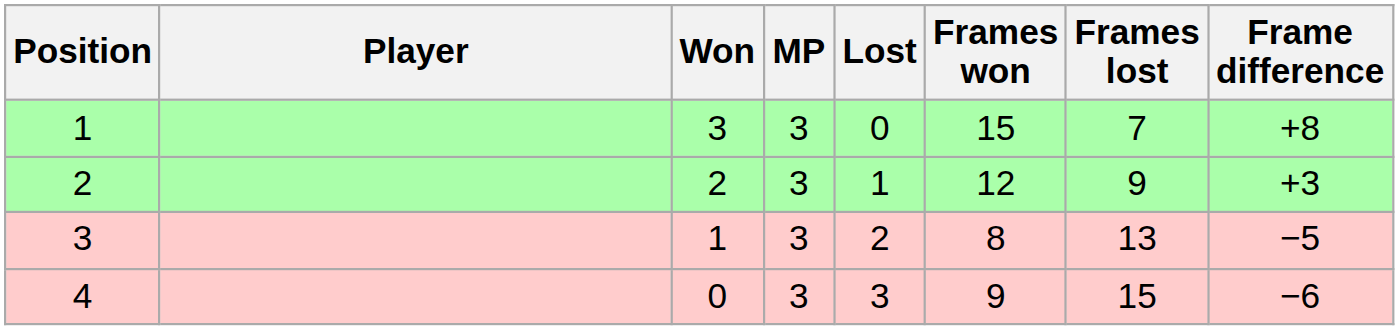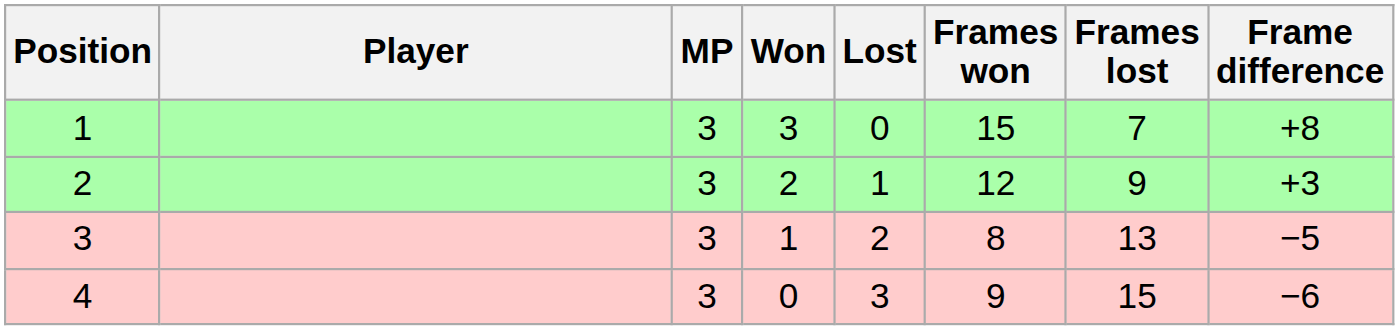columns swapped: MP <-> Won
